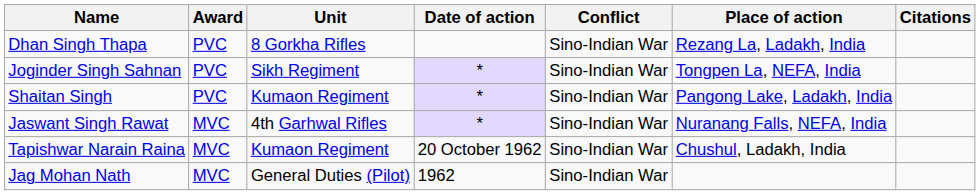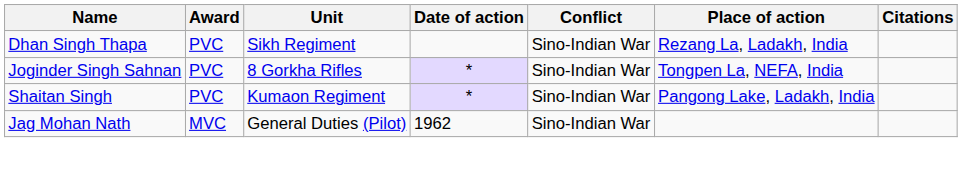Dhan Singh Thapa | Unit: 8 Gorkha Rifles -> Sikh Regiment
Joginder Singh Sahnan | Unit: Sikh Regiment -> 8 Gorkha Rifles
- row: Jaswant Singh Rawat | MVC | 4th Garhwal Rifles | * | Sino-Indian War | Nuranang Falls, NEFA, India
- row: Tapishwar Narain Raina | MVC | Kumaon Regiment | 20 October 1962 | Sino-Indian War | Chushul, Ladakh, India
